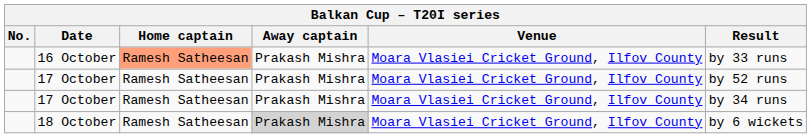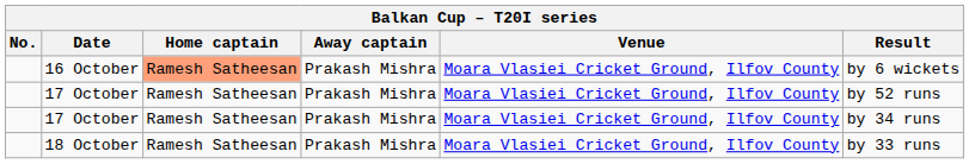16 October | Result: by 33 runs -> by 6 wickets
18 October | Away captain: lightgrey background -> no background
18 October | Result: by 6 wickets -> by 33 runs
